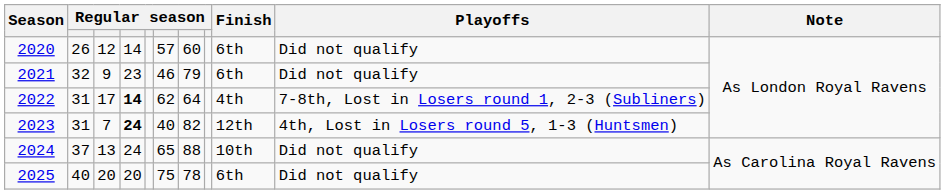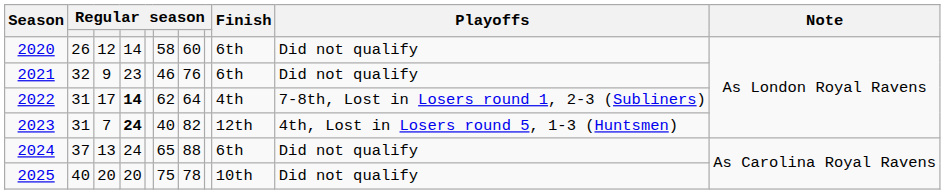2020 | column 6: 57 -> 58
2021 | column 7: 79 -> 76
2024 | Finish: 10th -> 6th
2025 | Finish: 6th -> 10th
